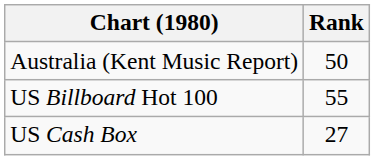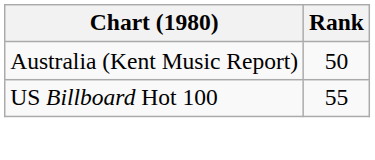- row: US Cash Box | 27
